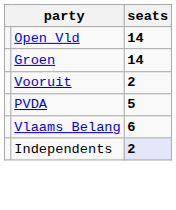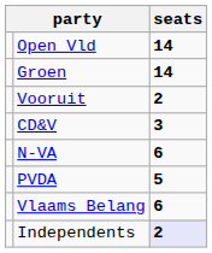+ row: CD&V | 3
+ row: N-VA | 6
